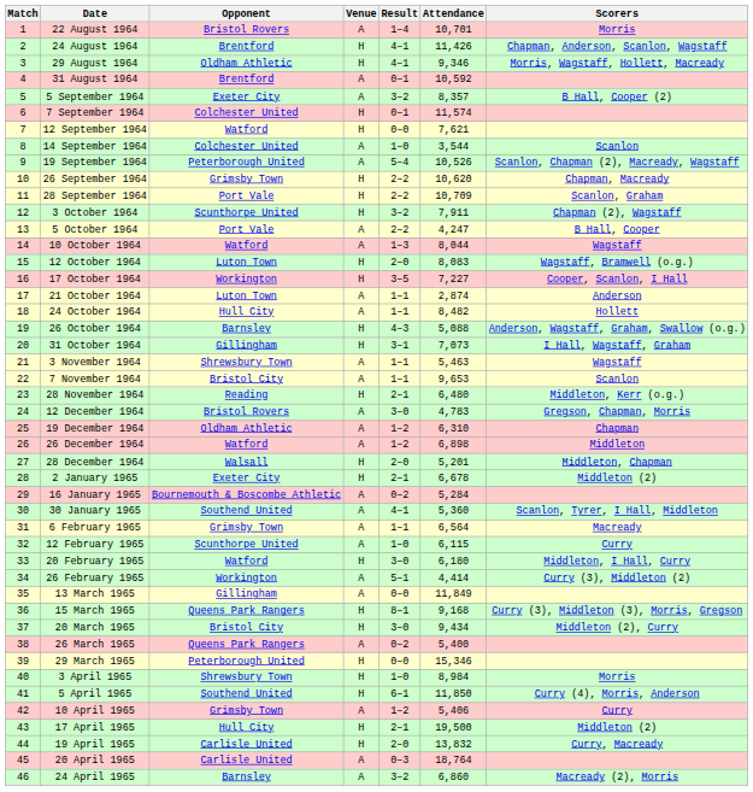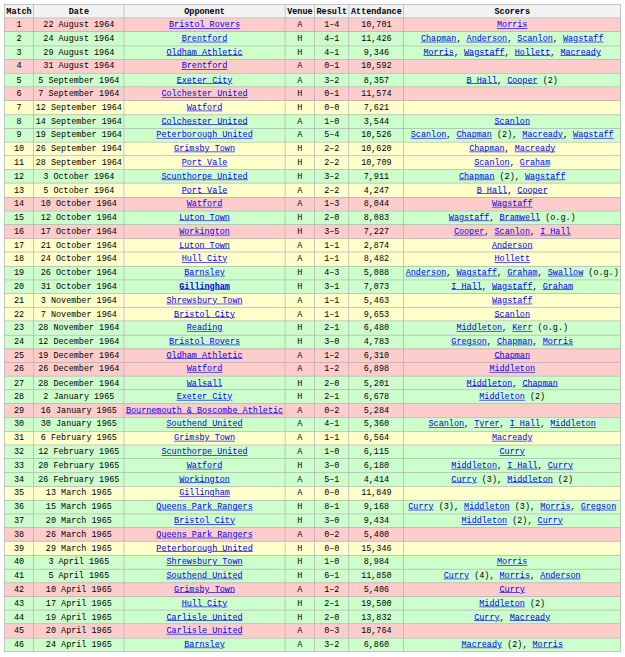31 October 1964 | Opponent: normal -> bold
12 December 1964 | Venue: A -> H
